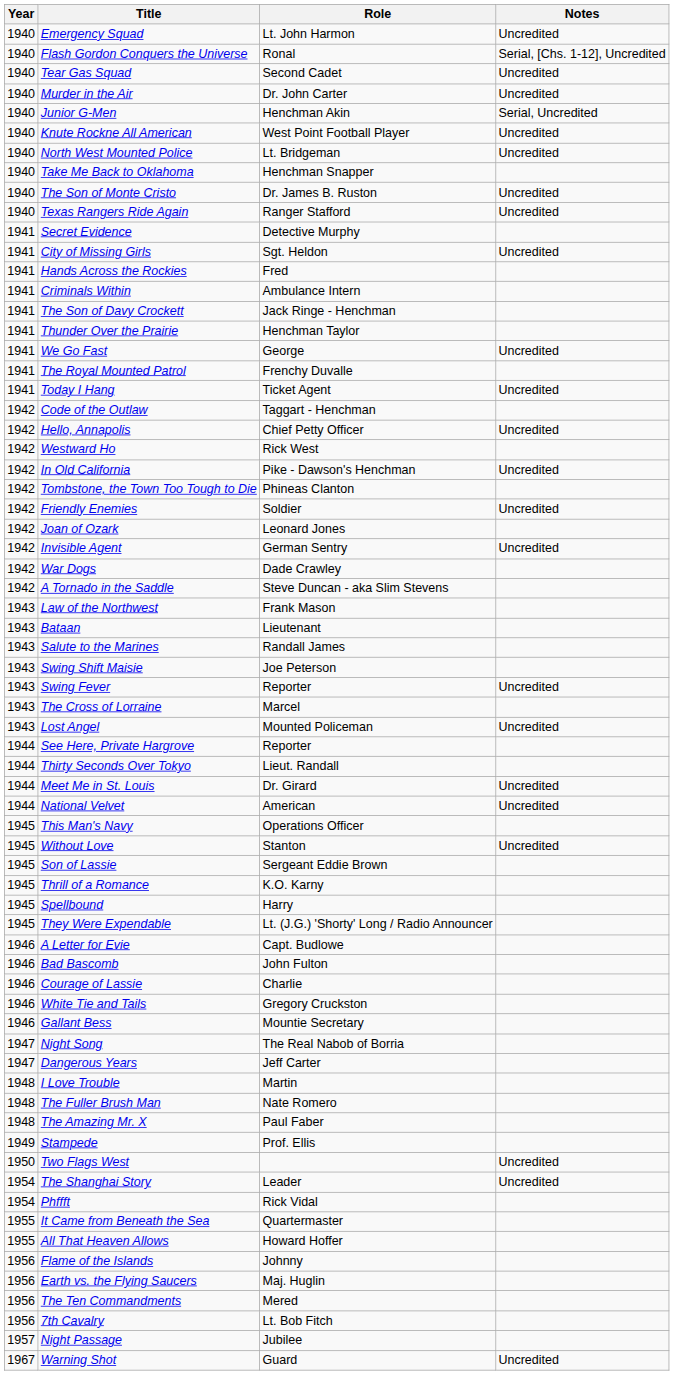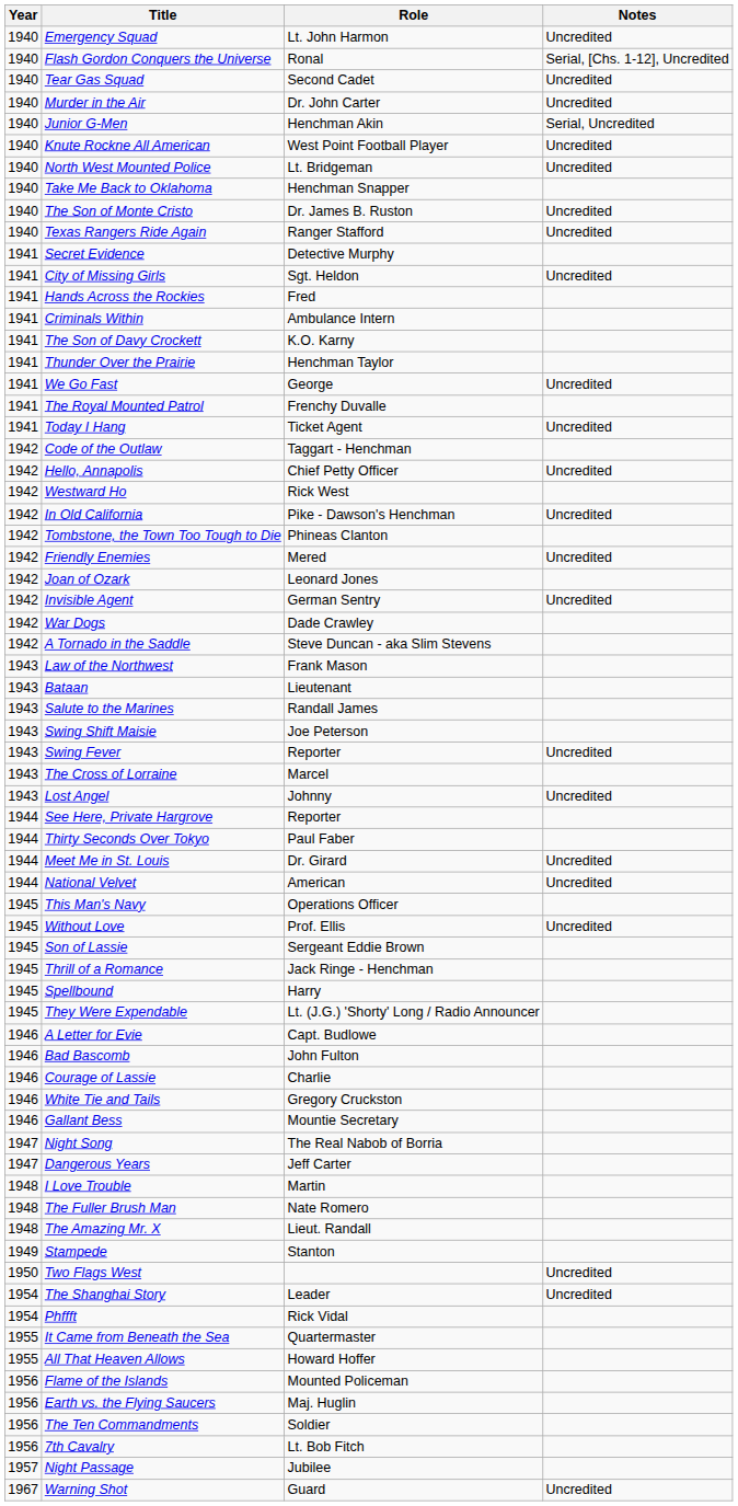The Son of Davy Crockett | Role: Jack Ringe - Henchman -> K.O. Karny
Friendly Enemies | Role: Soldier -> Mered
Lost Angel | Role: Mounted Policeman -> Johnny
Thirty Seconds Over Tokyo | Role: Lieut. Randall -> Paul Faber
Without Love | Role: Stanton -> Prof. Ellis
Thrill of a Romance | Role: K.O. Karny -> Jack Ringe - Henchman
The Amazing Mr. X | Role: Paul Faber -> Lieut. Randall
Stampede | Role: Prof. Ellis -> Stanton
Flame of the Islands | Role: Johnny -> Mounted Policeman
The Ten Commandments | Role: Mered -> Soldier
